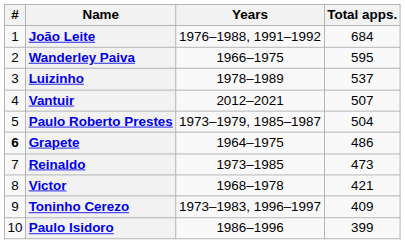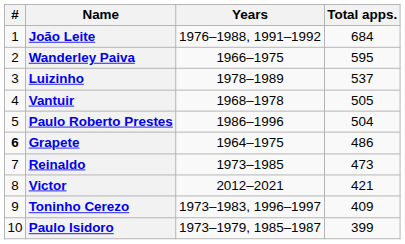Vantuir | Years: 2012–2021 -> 1968–1978
Vantuir | Total apps.: 507 -> 505
Paulo Roberto Prestes | Years: 1973–1979, 1985–1987 -> 1986–1996
Victor | Years: 1968–1978 -> 2012–2021
Paulo Isidoro | Years: 1986–1996 -> 1973–1979, 1985–1987
